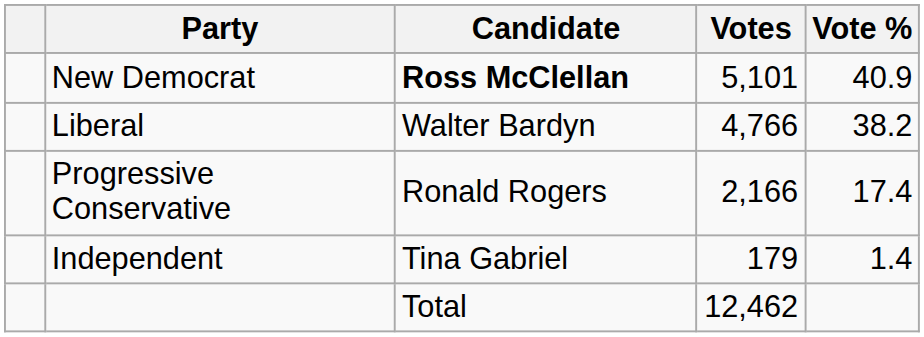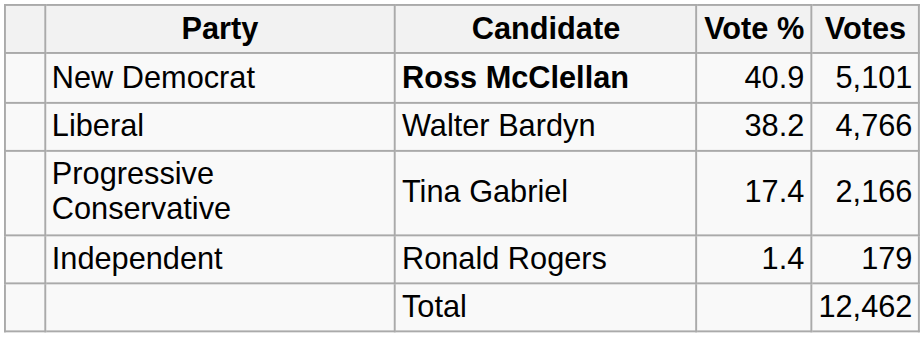columns swapped: Votes <-> Vote %
Progressive Conservative | Candidate: Ronald Rogers -> Tina Gabriel
Independent | Candidate: Tina Gabriel -> Ronald Rogers
